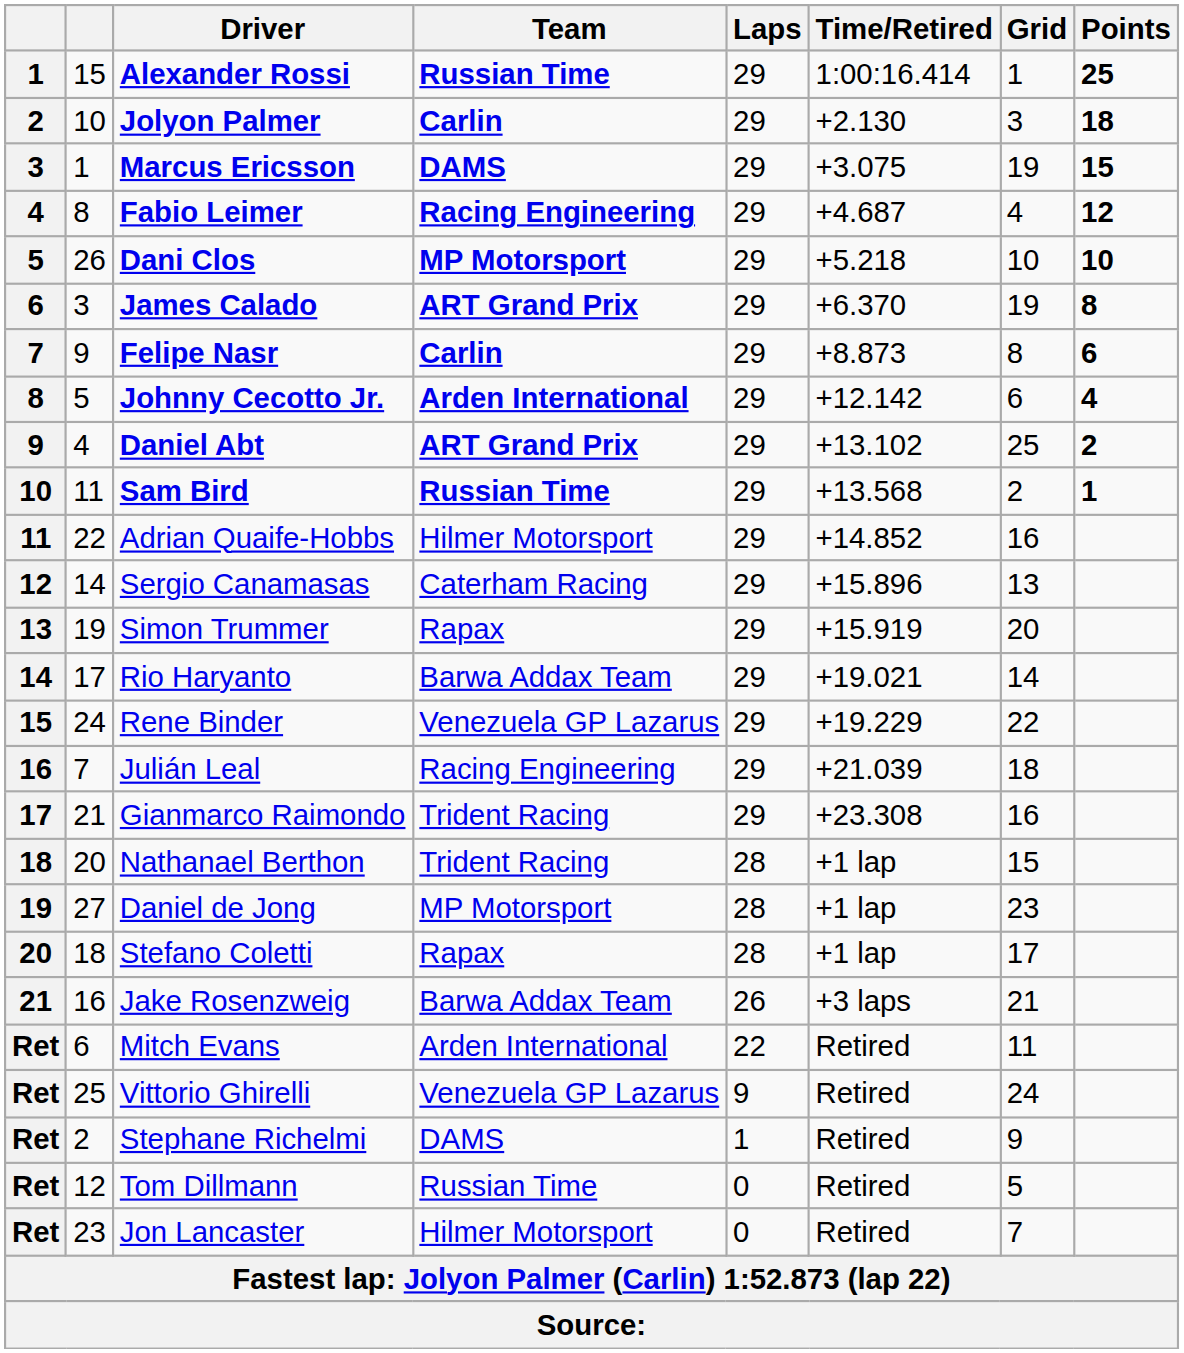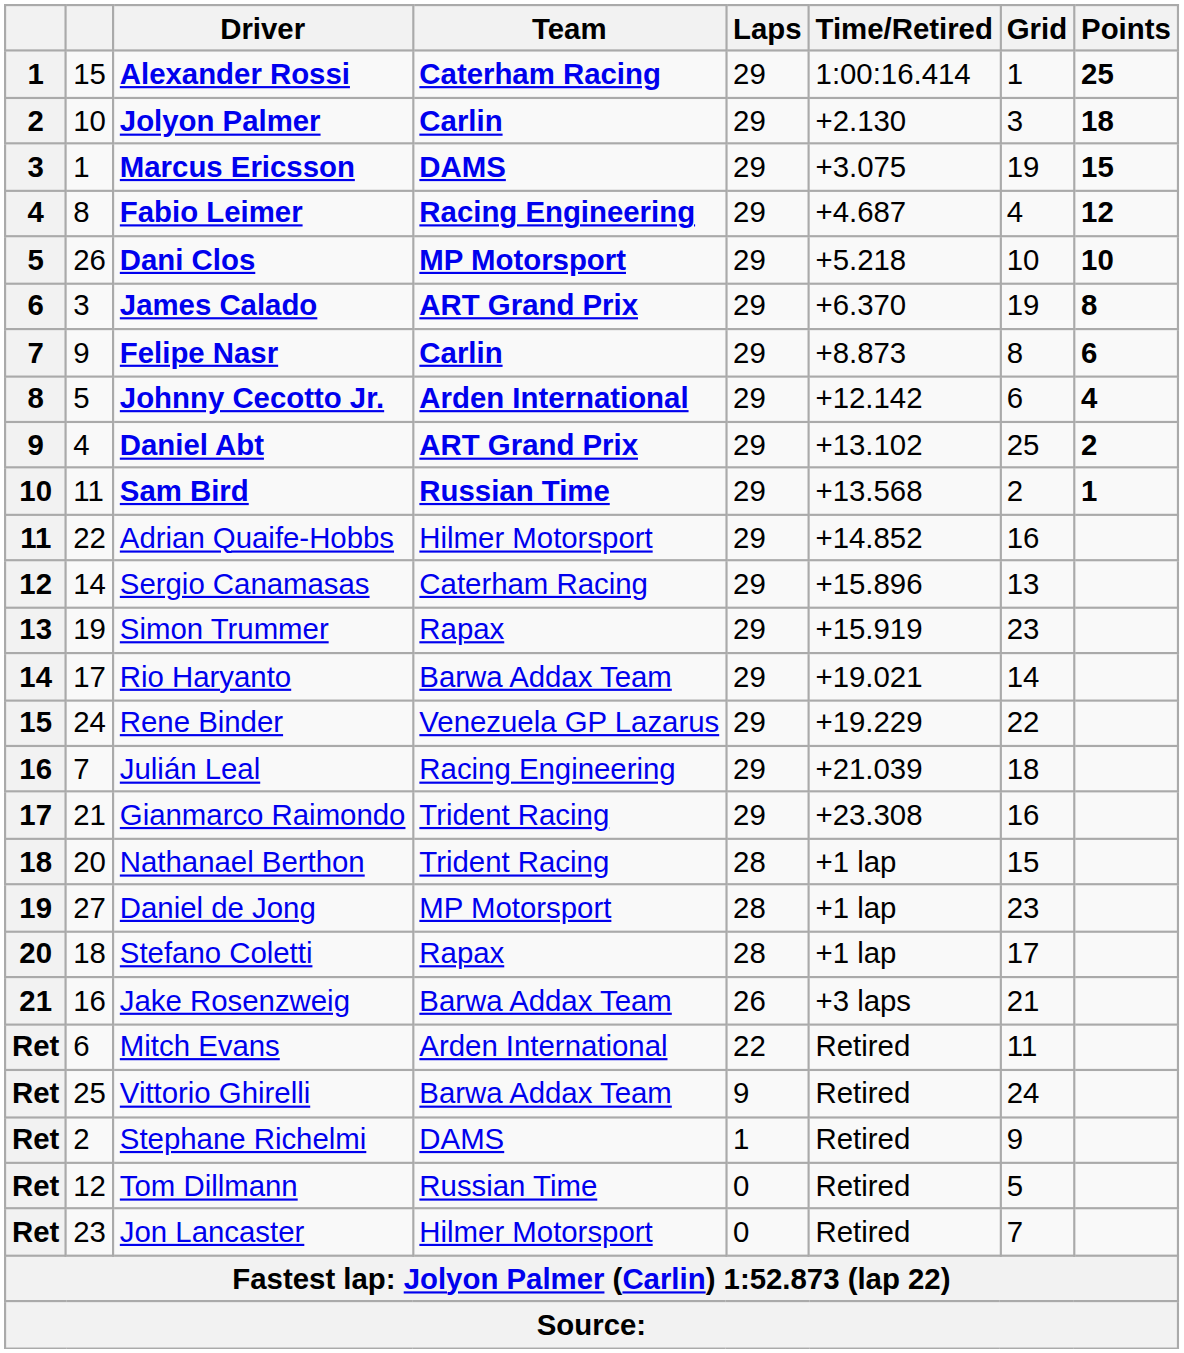Alexander Rossi | Team: Russian Time -> Caterham Racing
Simon Trummer | Grid: 20 -> 23
Vittorio Ghirelli | Team: Venezuela GP Lazarus -> Barwa Addax Team
